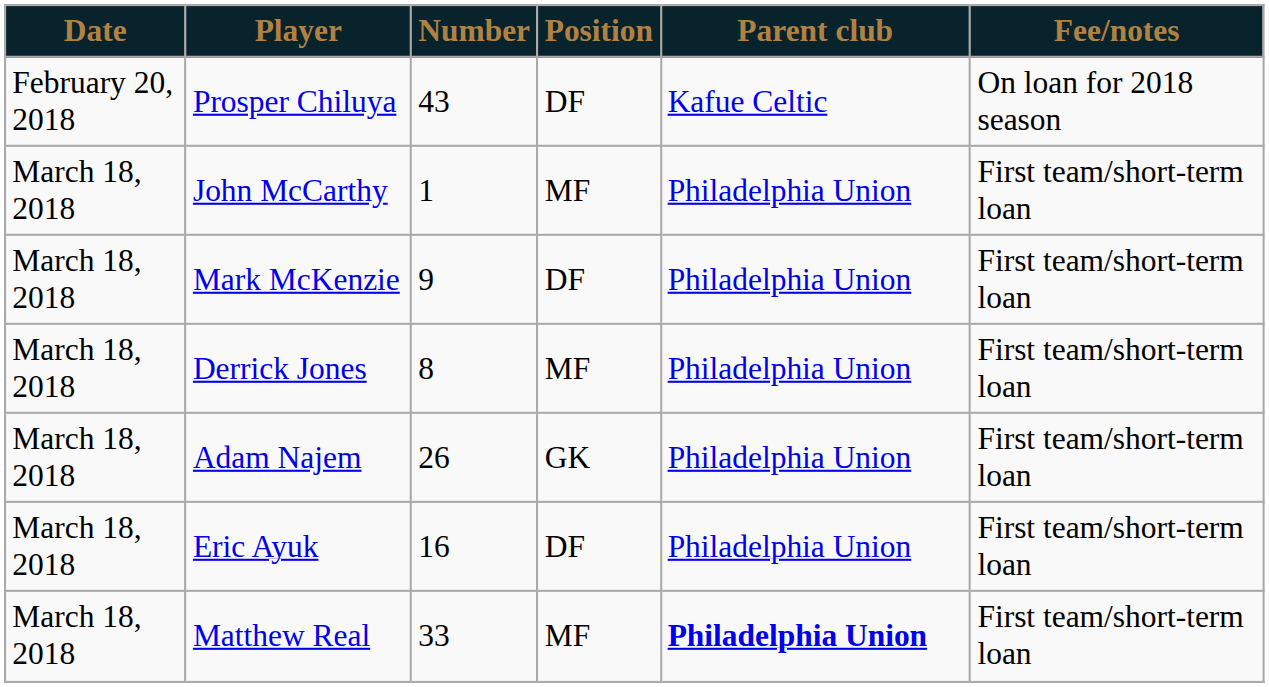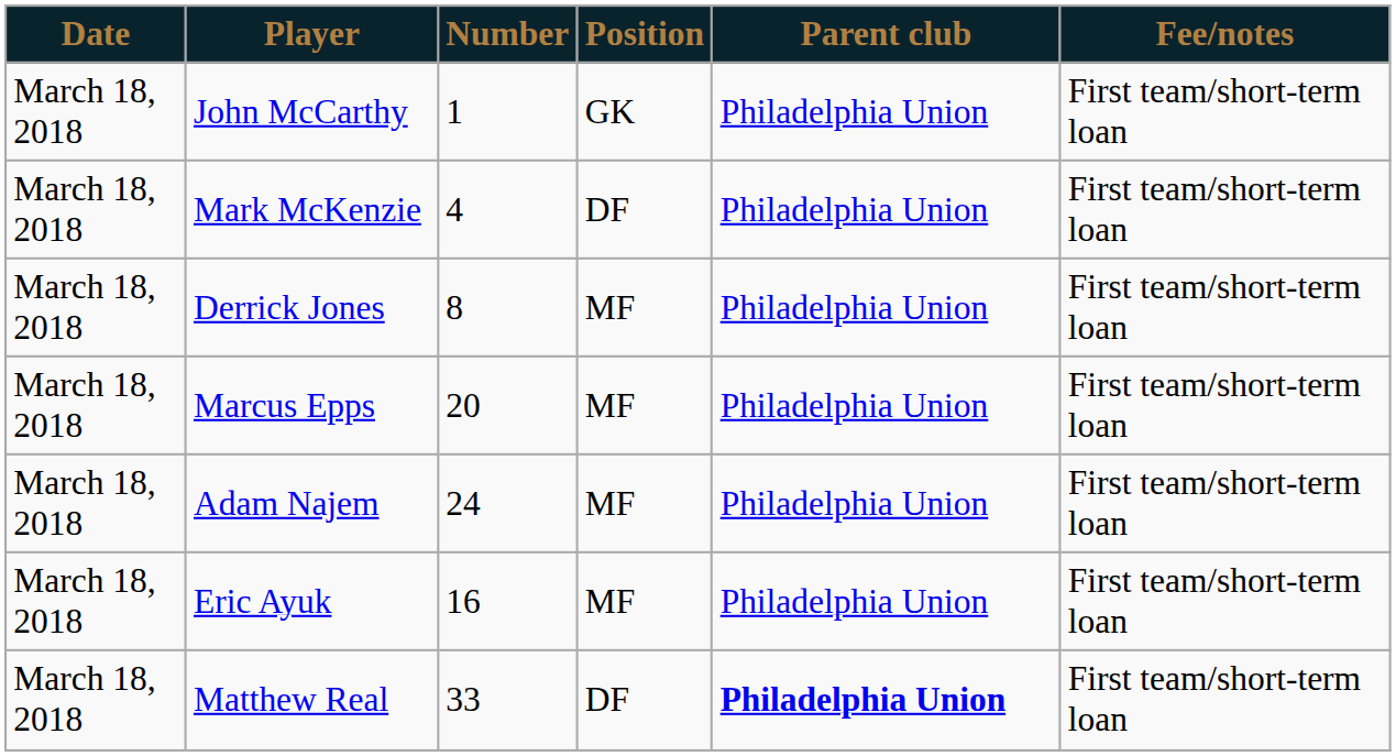- row: February 20, 2018 | Prosper Chiluya | 43 | DF | Kafue Celtic | On loan for 2018 season
John McCarthy | Position: MF -> GK
Mark McKenzie | Number: 9 -> 4
+ row: March 18, 2018 | Marcus Epps | 20 | MF | Philadelphia Union | First team/short-term loan
Adam Najem | Number: 26 -> 24
Adam Najem | Position: GK -> MF
Eric Ayuk | Position: DF -> MF
Matthew Real | Position: MF -> DF
